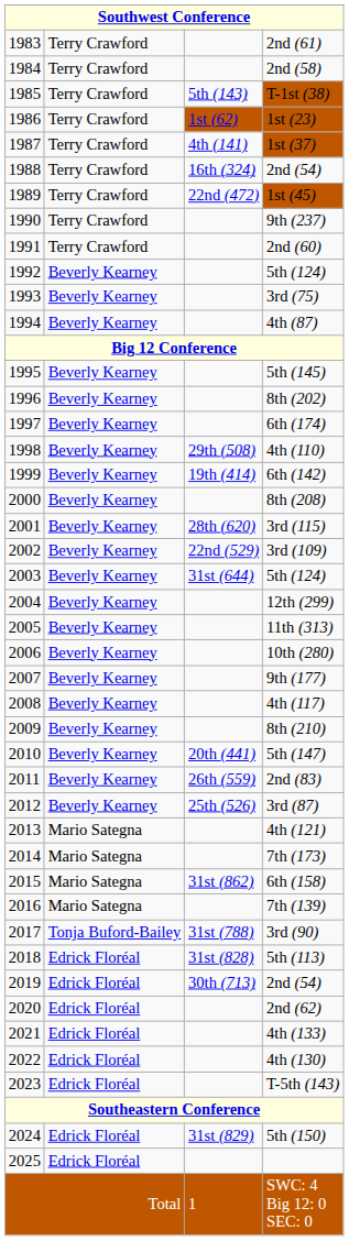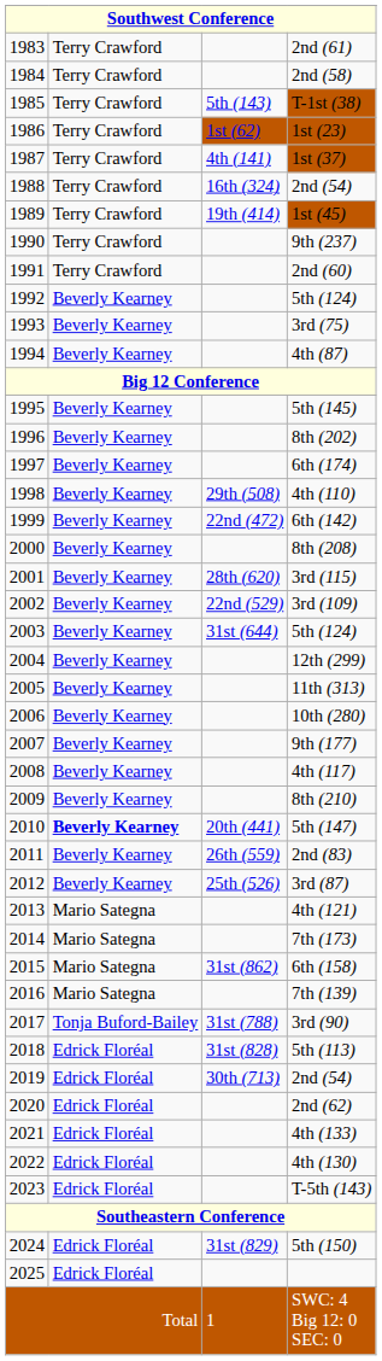1st (45) | column 3: 22nd (472) -> 19th (414)
6th (142) | column 3: 19th (414) -> 22nd (472)
5th (147) | column 2: normal -> bold
